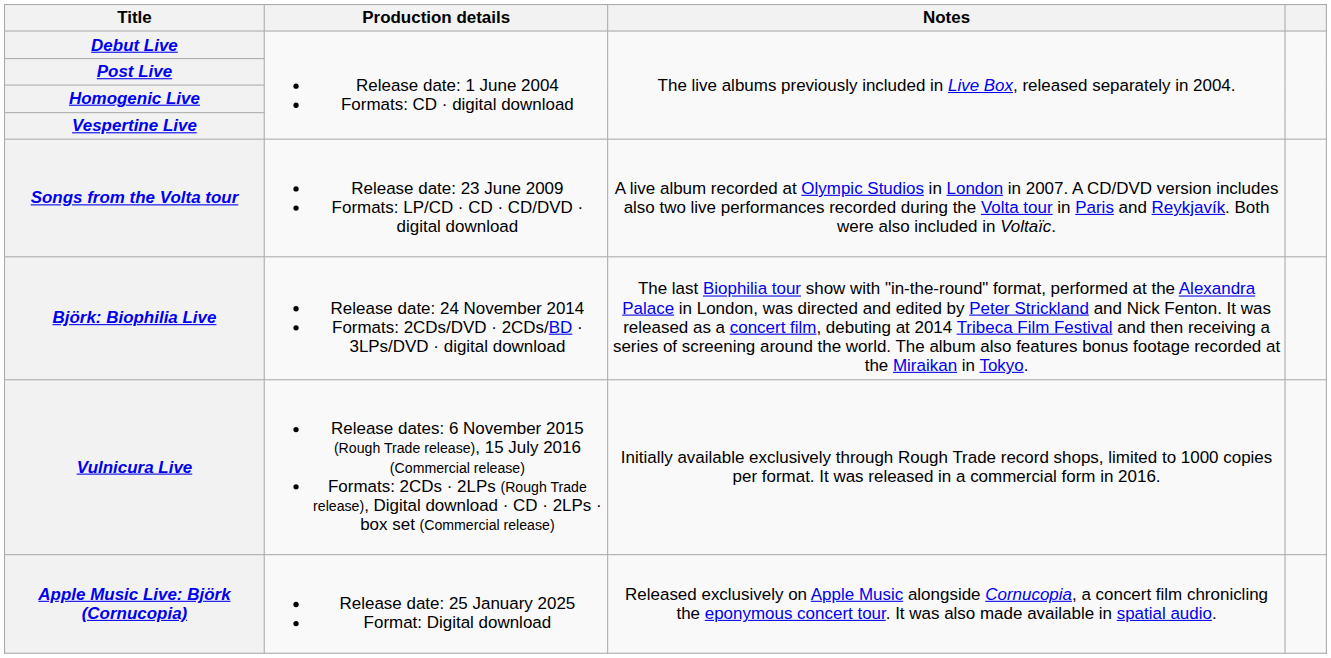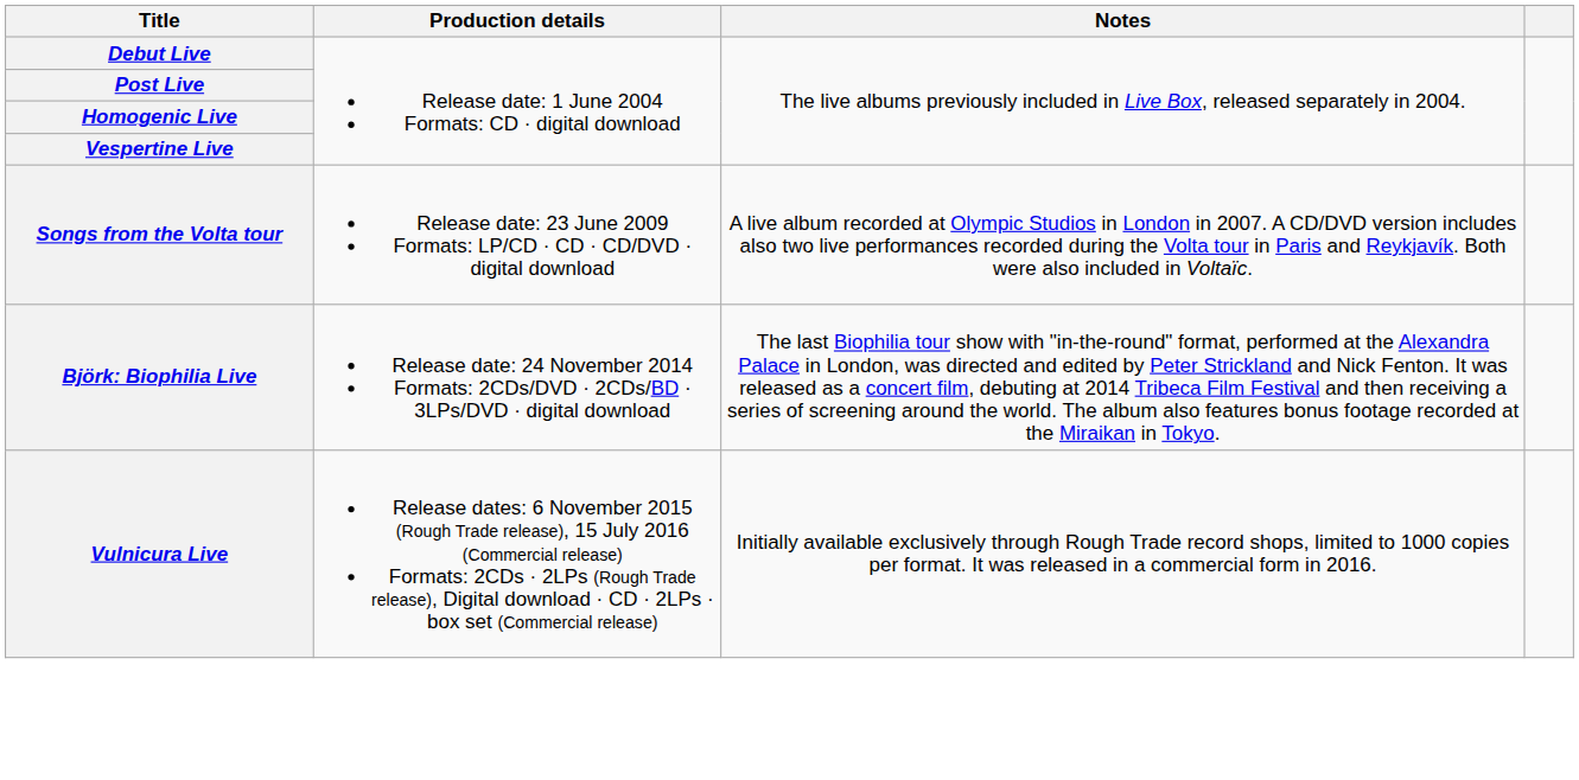- row: Apple Music Live: Björk (Cornucopia) | Release date: 25 January 2025 Format: Digital download | Released exclusively on Apple Music alongside Cornucopia, a concert film chronicling the eponymous concert tour. It was also made available in spatial audio.
